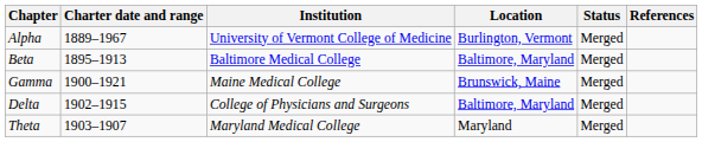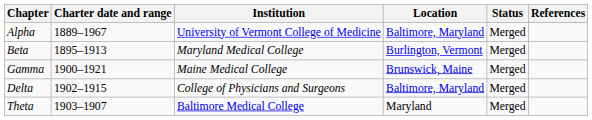Alpha | Location: Burlington, Vermont -> Baltimore, Maryland
Beta | Institution: Baltimore Medical College -> Maryland Medical College
Beta | Location: Baltimore, Maryland -> Burlington, Vermont
Theta | Institution: Maryland Medical College -> Baltimore Medical College
